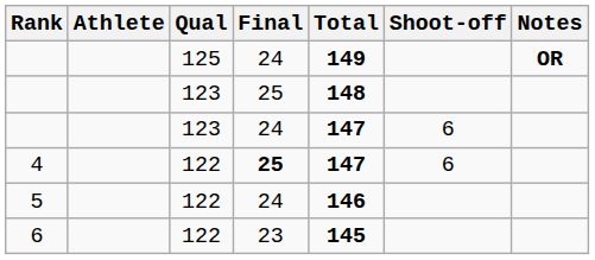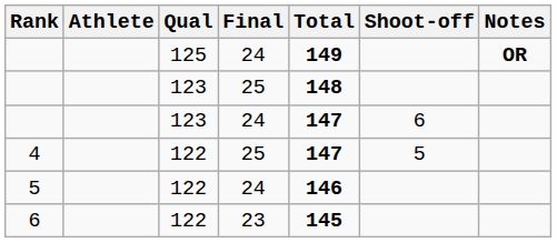4 | Final: bold -> normal
4 | Shoot-off: 6 -> 5
